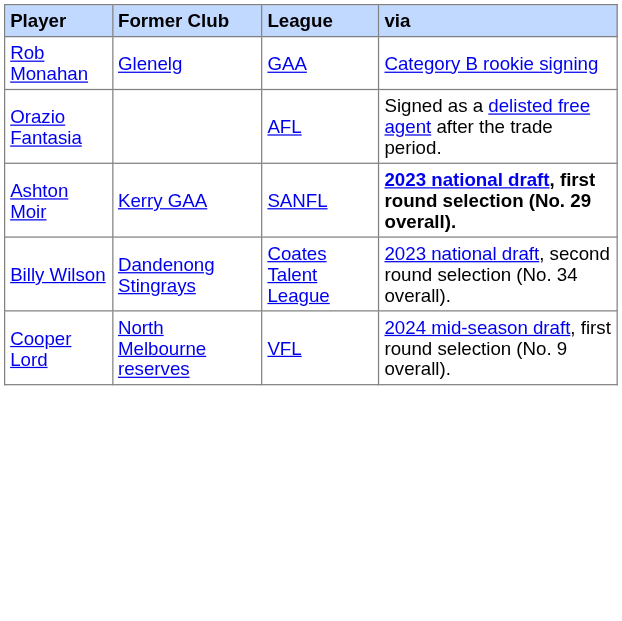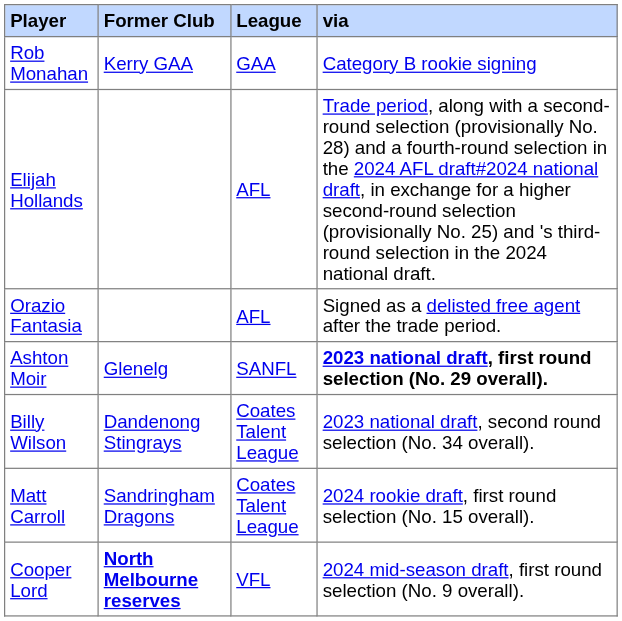Rob Monahan | Former Club: Glenelg -> Kerry GAA
+ row: Elijah Hollands | AFL | Trade period, along with a second-round selection (provisionally No. 28) and a fourth-round selection in the 2024 AFL draft#2024 national draft, in exchange for a higher second-round selection (provisionally No. 25) and 's third-round selection in the 2024 national draft.
Ashton Moir | Former Club: Kerry GAA -> Glenelg
+ row: Matt Carroll | Sandringham Dragons | Coates Talent League | 2024 rookie draft, first round selection (No. 15 overall).
Cooper Lord | Former Club: normal -> bold
